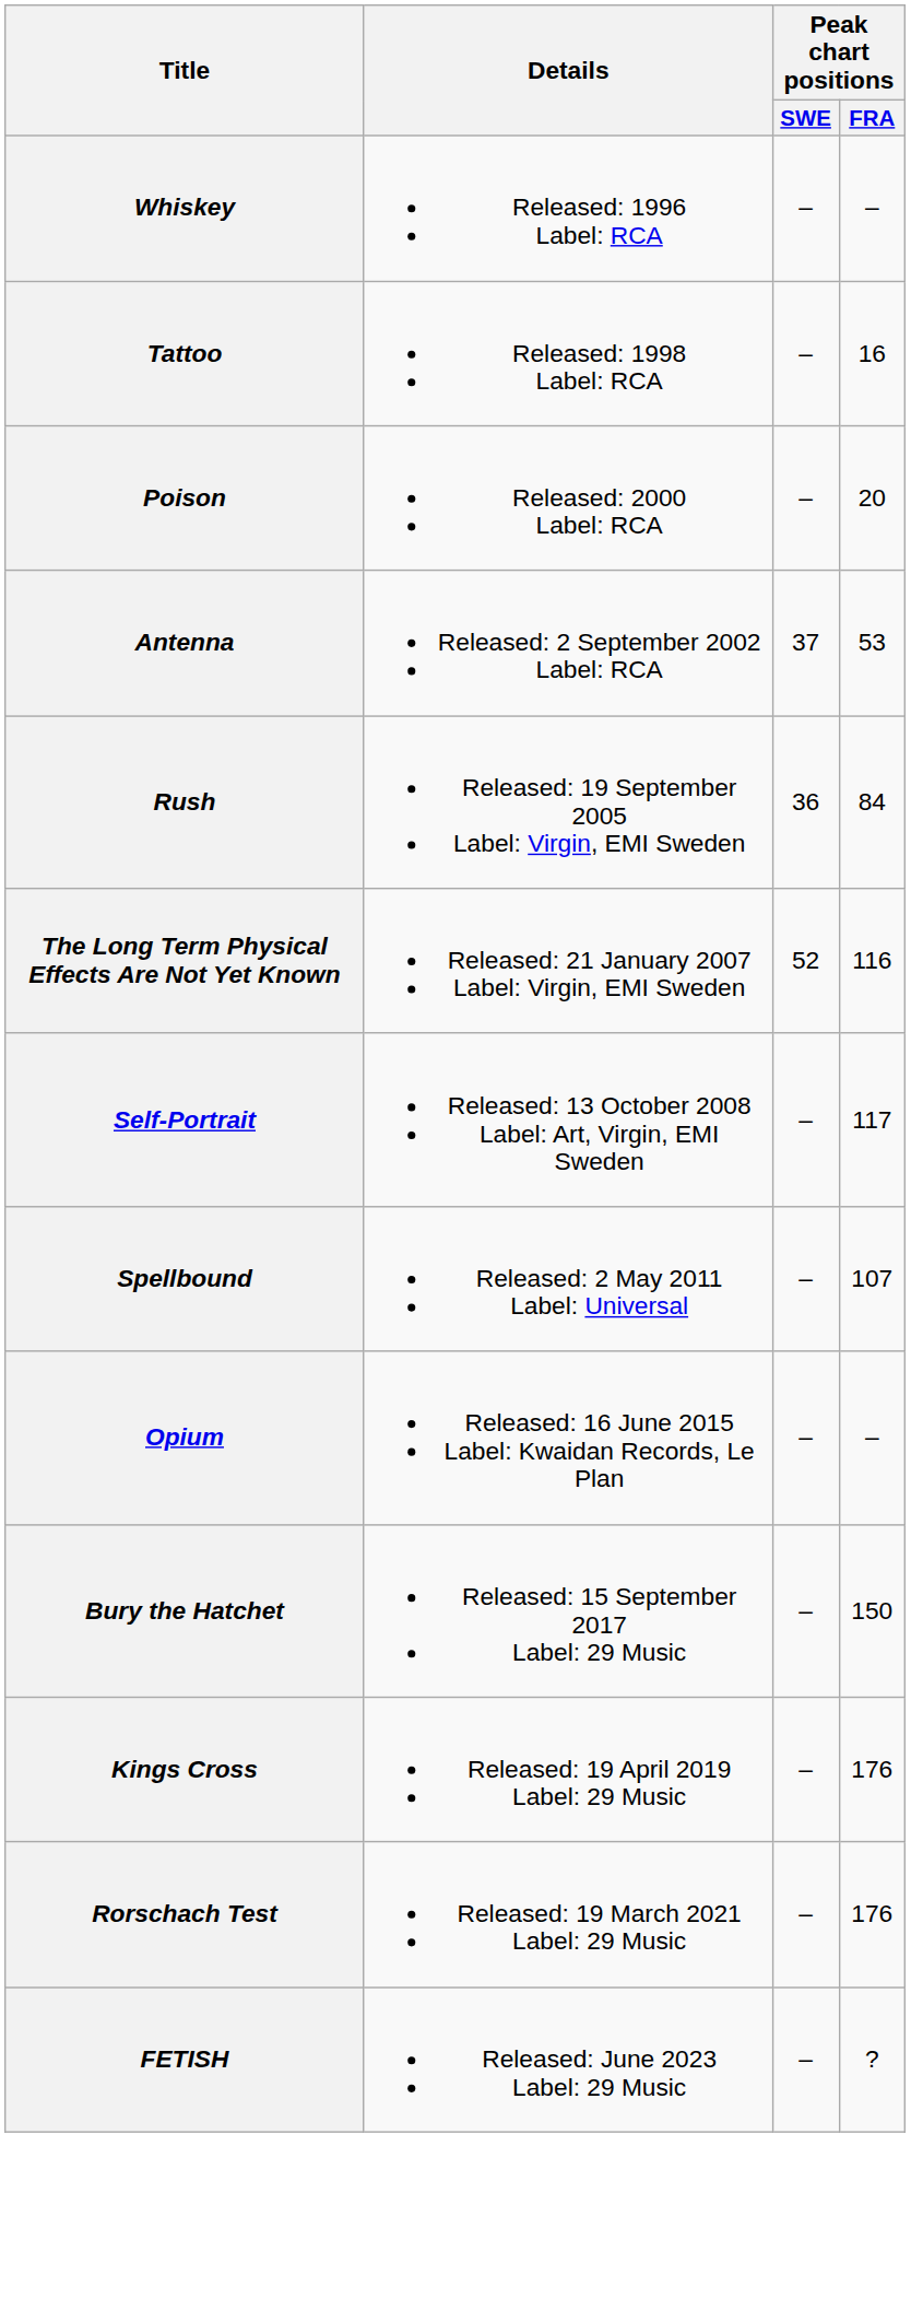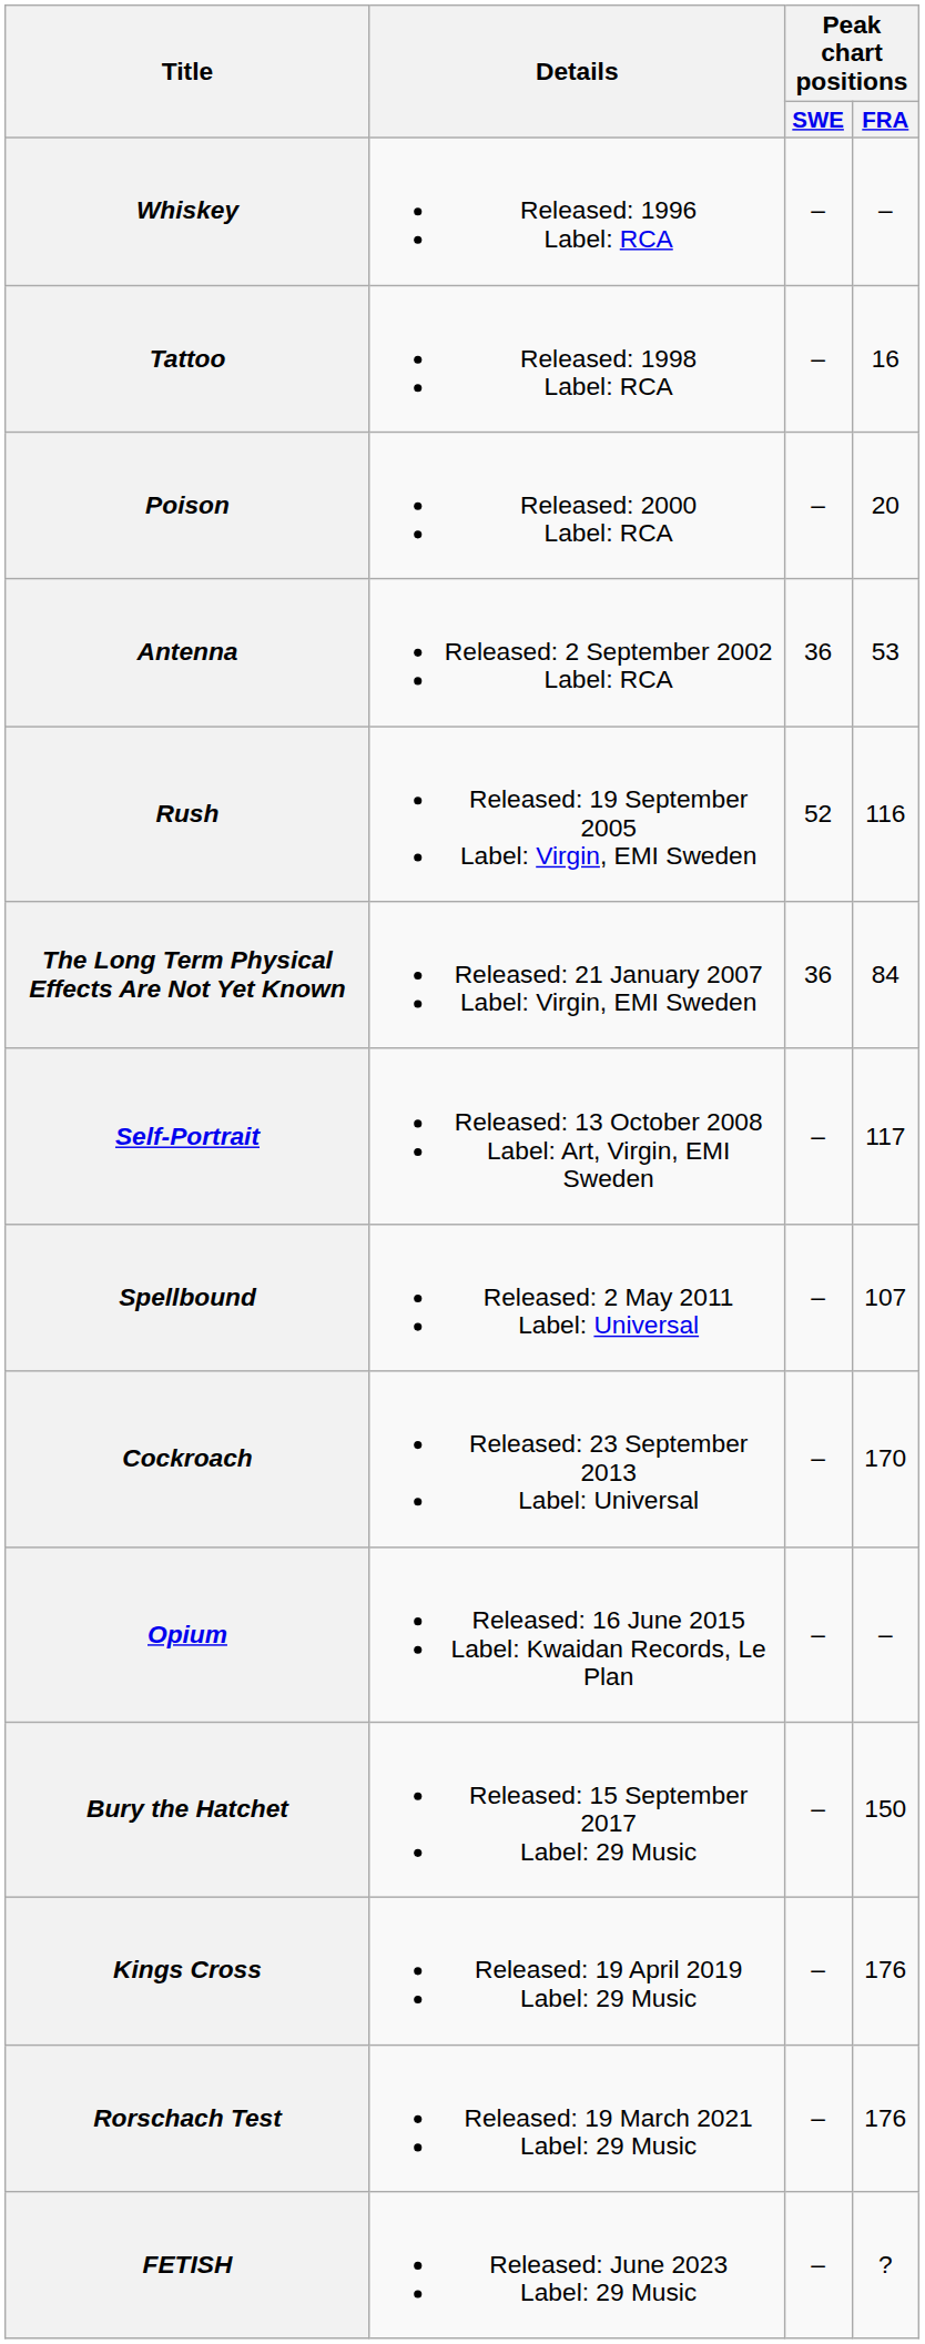Antenna | Peak chart positions / SWE: 37 -> 36
Rush | Peak chart positions / SWE: 36 -> 52
Rush | Peak chart positions / FRA: 84 -> 116
The Long Term Physical Effects Are Not Yet Known | Peak chart positions / SWE: 52 -> 36
The Long Term Physical Effects Are Not Yet Known | Peak chart positions / FRA: 116 -> 84
+ row: Cockroach | Released: 23 September 2013 Label: Universal | – | 170
